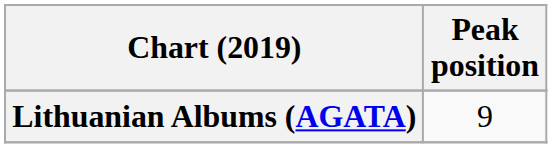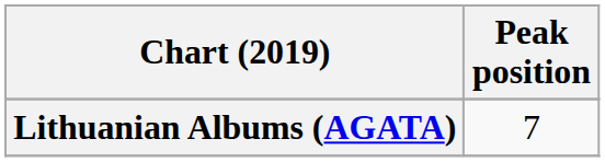Lithuanian Albums (AGATA) | Peak position: 9 -> 7
